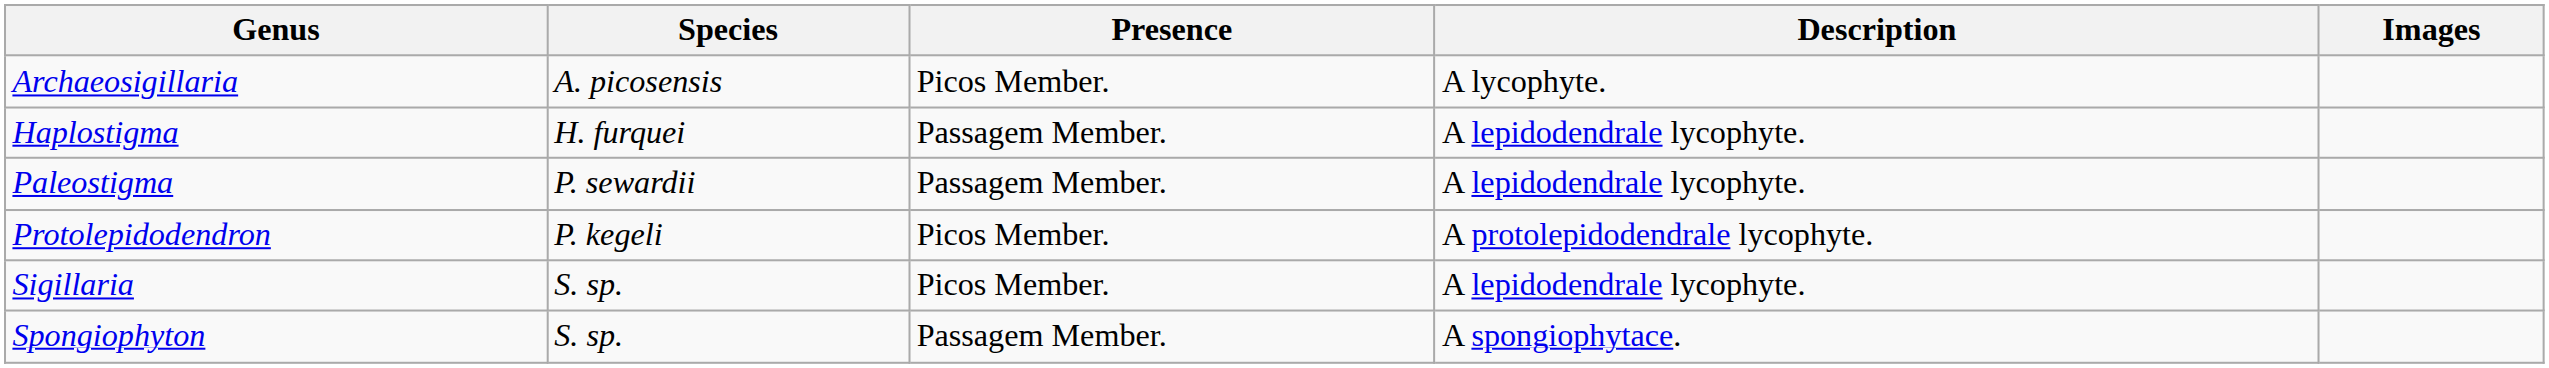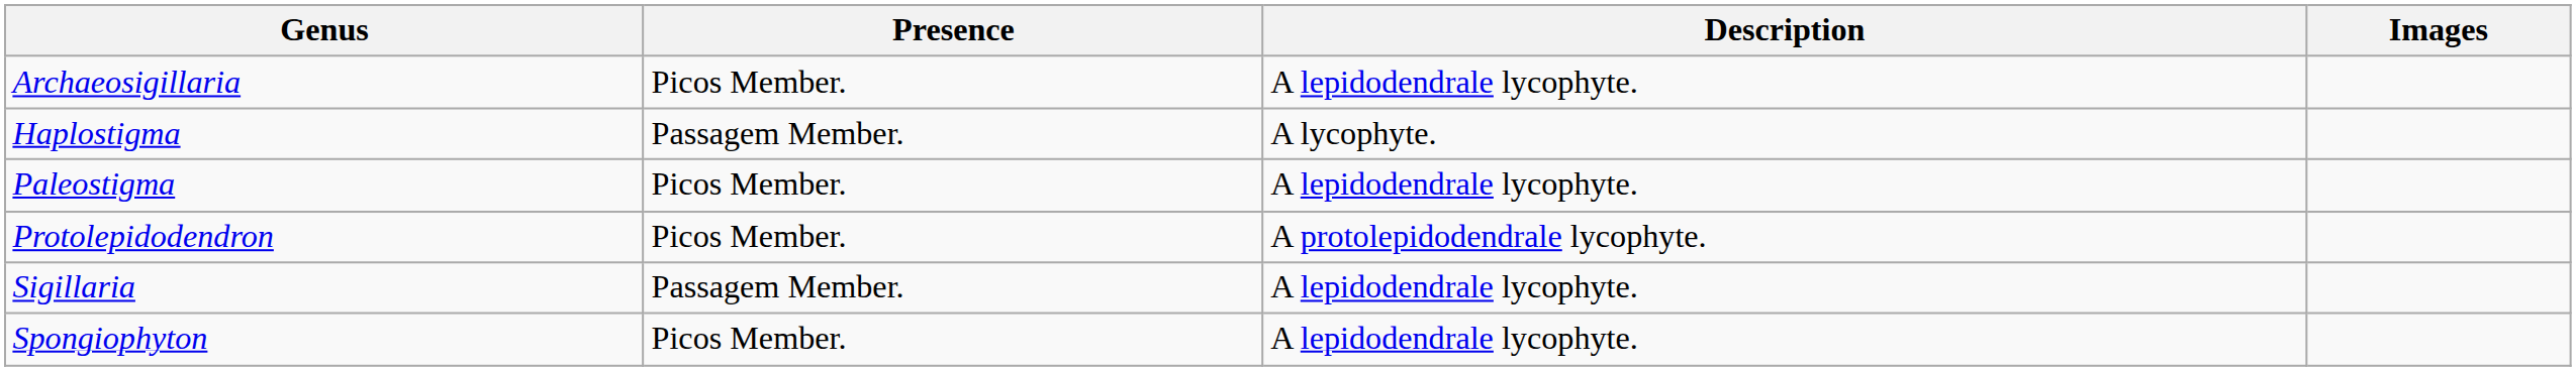- column: Species | A. picosensis | H. furquei | P. sewardii | P. kegeli | S. sp. | S. sp.
Archaeosigillaria | Description: A lycophyte. -> A lepidodendrale lycophyte.
Haplostigma | Description: A lepidodendrale lycophyte. -> A lycophyte.
Paleostigma | Presence: Passagem Member. -> Picos Member.
Sigillaria | Presence: Picos Member. -> Passagem Member.
Spongiophyton | Presence: Passagem Member. -> Picos Member.
Spongiophyton | Description: A spongiophytace. -> A lepidodendrale lycophyte.
